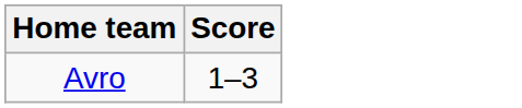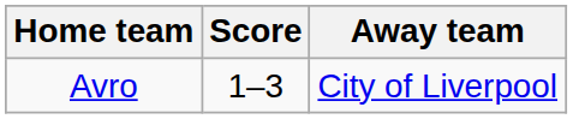+ column: Away team | City of Liverpool
